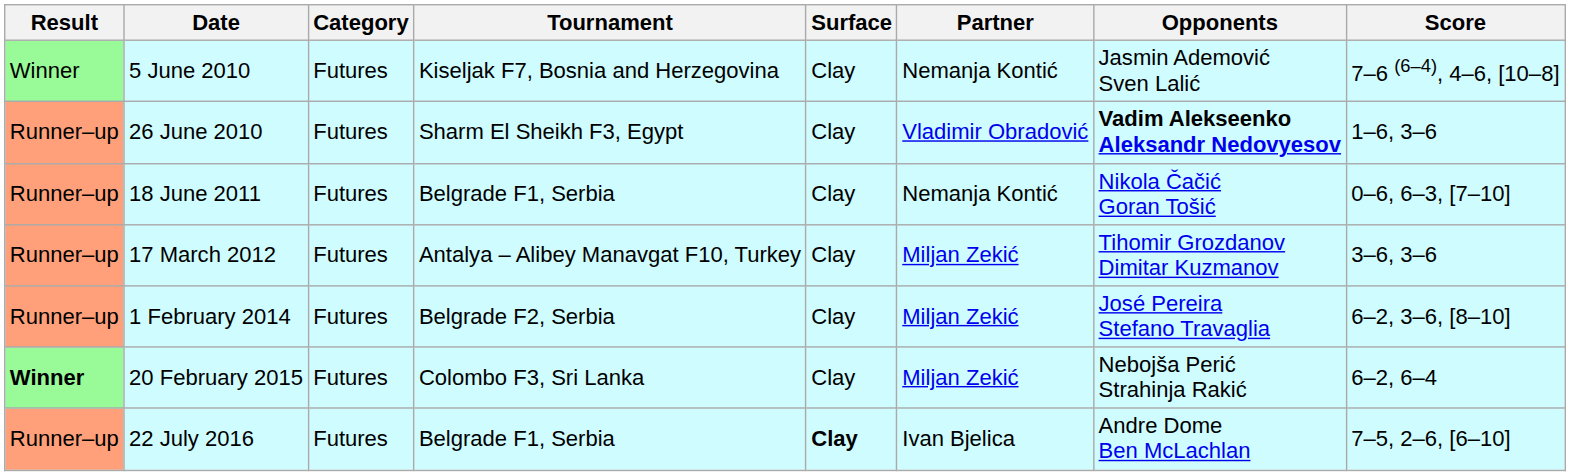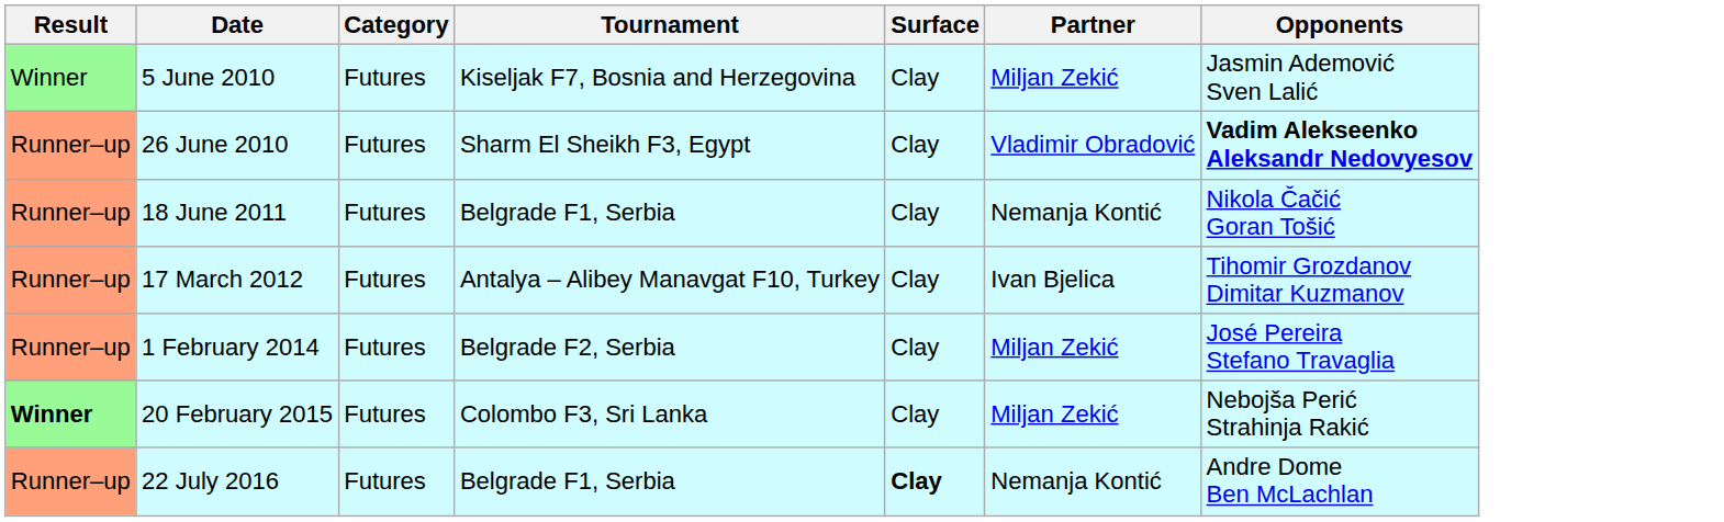- column: Score | 7–6 (6–4), 4–6, [10–8] | 1–6, 3–6 | 0–6, 6–3, [7–10] | 3–6, 3–6 | 6–2, 3–6, [8–10] | 6–2, 6–4 | 7–5, 2–6, [6–10]
5 June 2010 | Partner: Nemanja Kontić -> Miljan Zekić
17 March 2012 | Partner: Miljan Zekić -> Ivan Bjelica
22 July 2016 | Partner: Ivan Bjelica -> Nemanja Kontić
